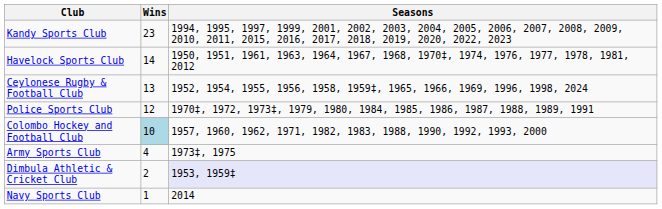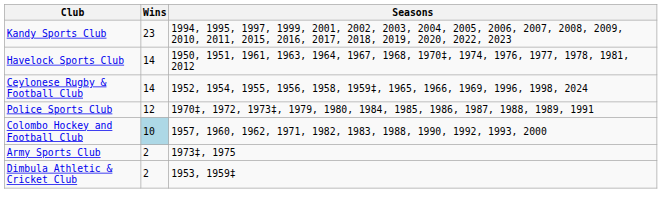Ceylonese Rugby & Football Club | Wins: 13 -> 14
Army Sports Club | Wins: 4 -> 2
Dimbula Athletic & Cricket Club | Seasons: lavender background -> no background
- row: Navy Sports Club | 1 | 2014
